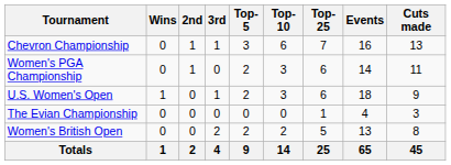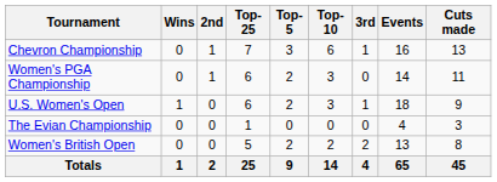columns swapped: 3rd <-> Top-25
